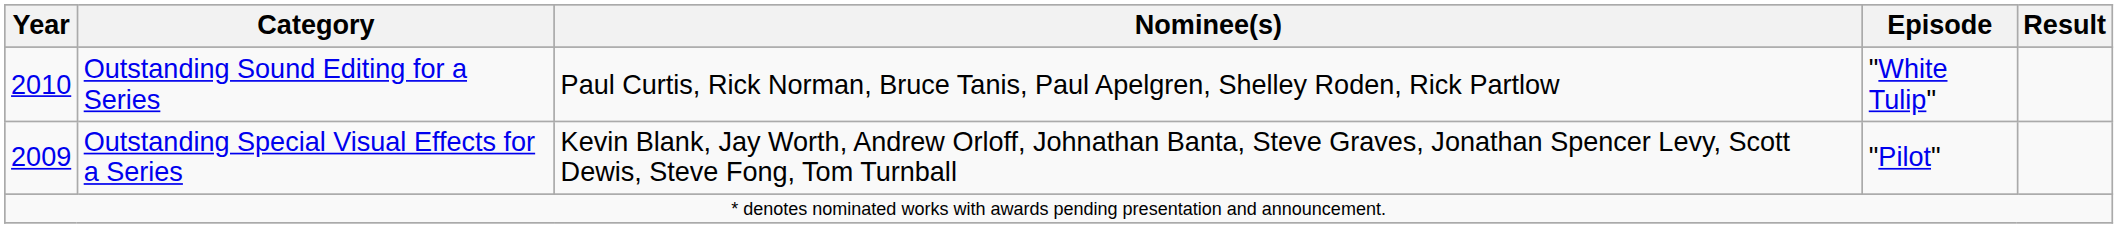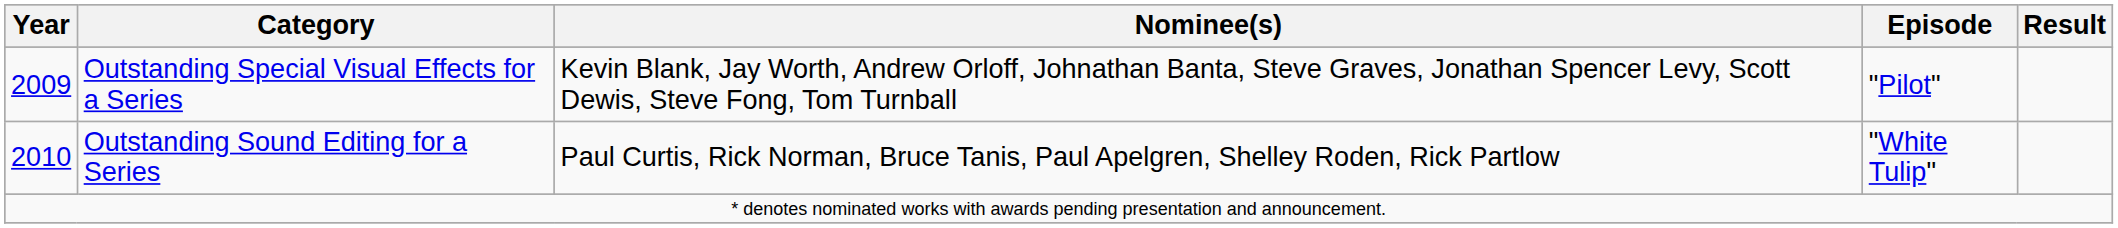rows swapped: Outstanding Special Visual Effects for a Series <-> Outstanding Sound Editing for a Series
